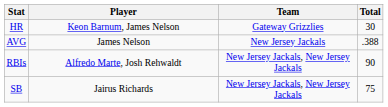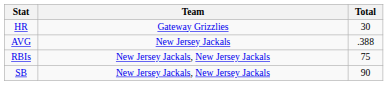- column: Player | Keon Barnum, James Nelson | James Nelson | Alfredo Marte, Josh Rehwaldt | Jairus Richards
RBIs | Total: 90 -> 75
SB | Total: 75 -> 90
